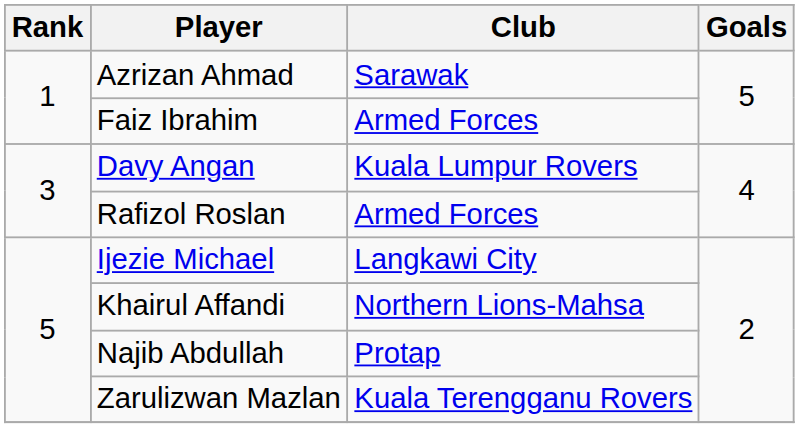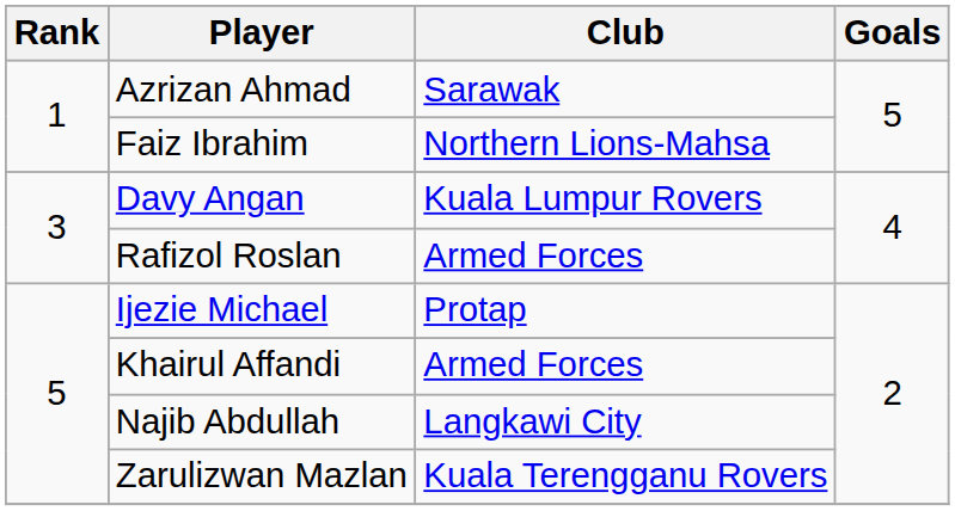Faiz Ibrahim | Club: Armed Forces -> Northern Lions-Mahsa
Ijezie Michael | Club: Langkawi City -> Protap
Khairul Affandi | Club: Northern Lions-Mahsa -> Armed Forces
Najib Abdullah | Club: Protap -> Langkawi City
